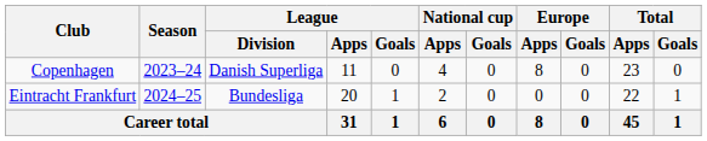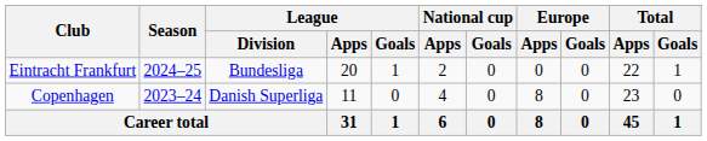rows swapped: Copenhagen <-> Eintracht Frankfurt
